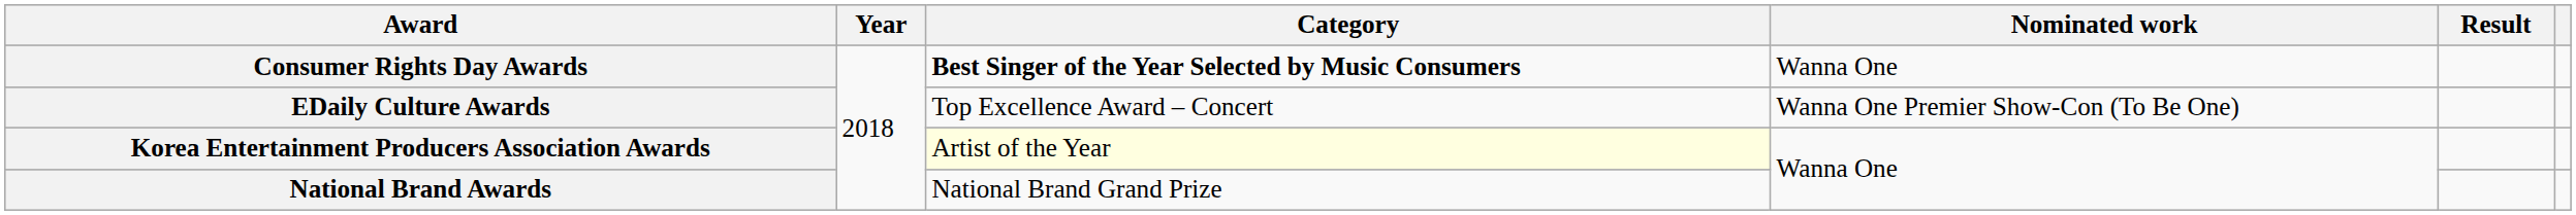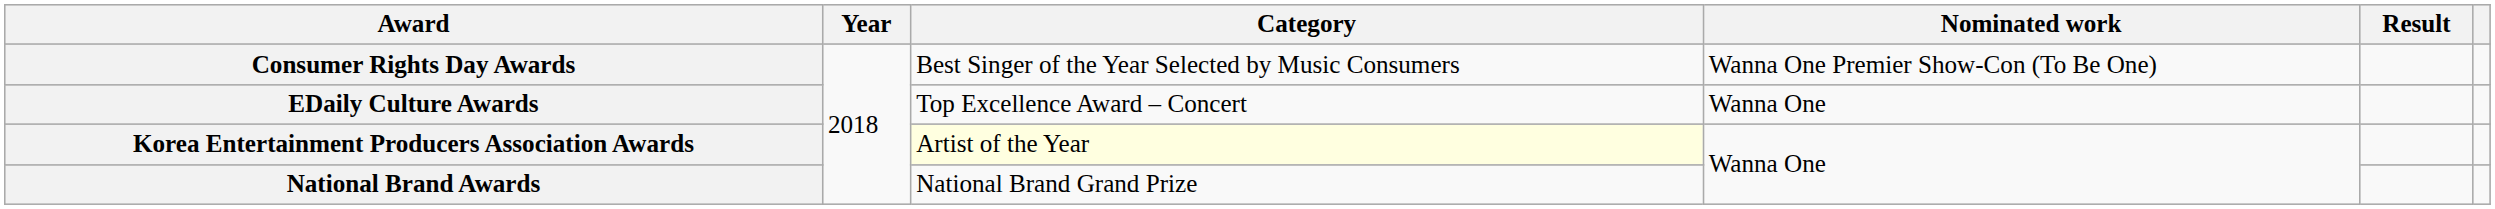Consumer Rights Day Awards | Category: bold -> normal
Consumer Rights Day Awards | Nominated work: Wanna One -> Wanna One Premier Show-Con (To Be One)
EDaily Culture Awards | Nominated work: Wanna One Premier Show-Con (To Be One) -> Wanna One
